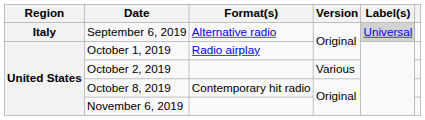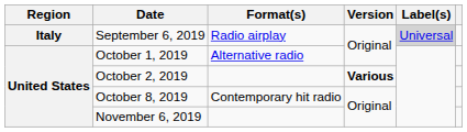September 6, 2019 | Format(s): Alternative radio -> Radio airplay
October 1, 2019 | Format(s): Radio airplay -> Alternative radio
October 2, 2019 | Version: normal -> bold
